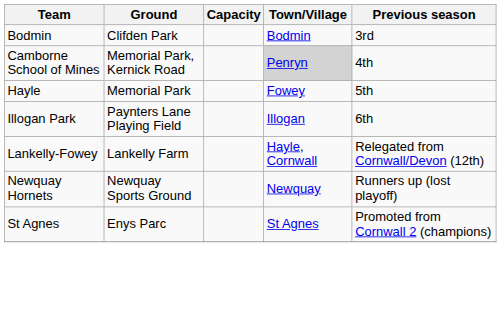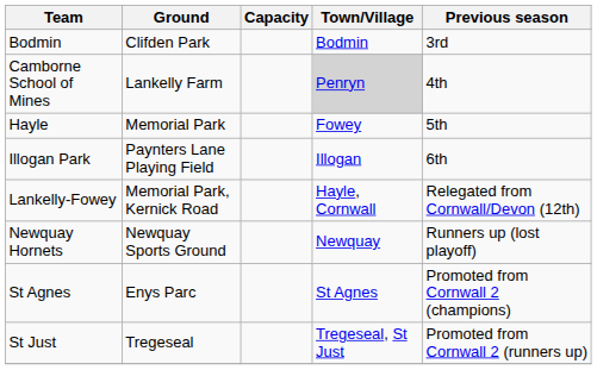Camborne School of Mines | Ground: Memorial Park, Kernick Road -> Lankelly Farm
Lankelly-Fowey | Ground: Lankelly Farm -> Memorial Park, Kernick Road
+ row: St Just | Tregeseal | Tregeseal, St Just | Promoted from Cornwall 2 (runners up)
